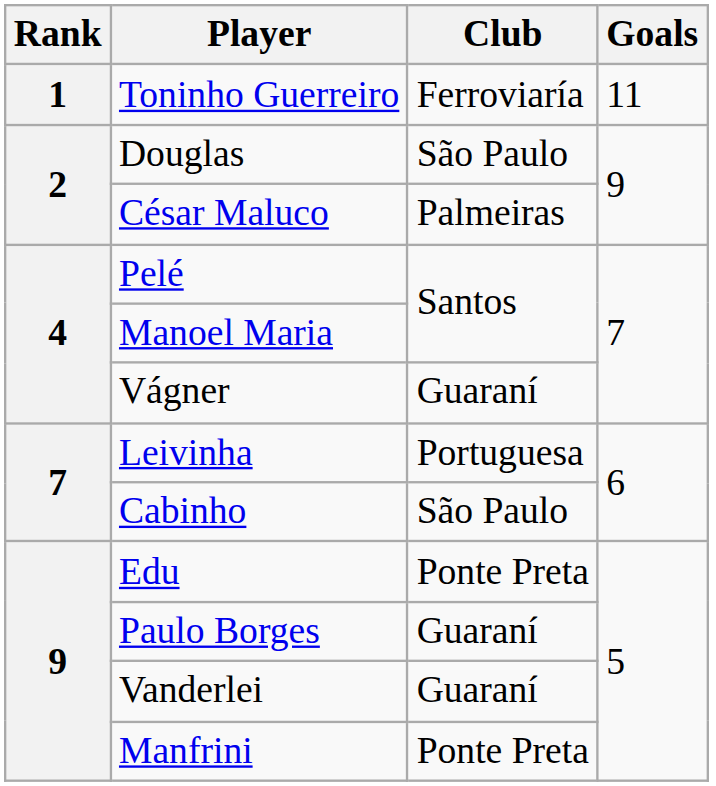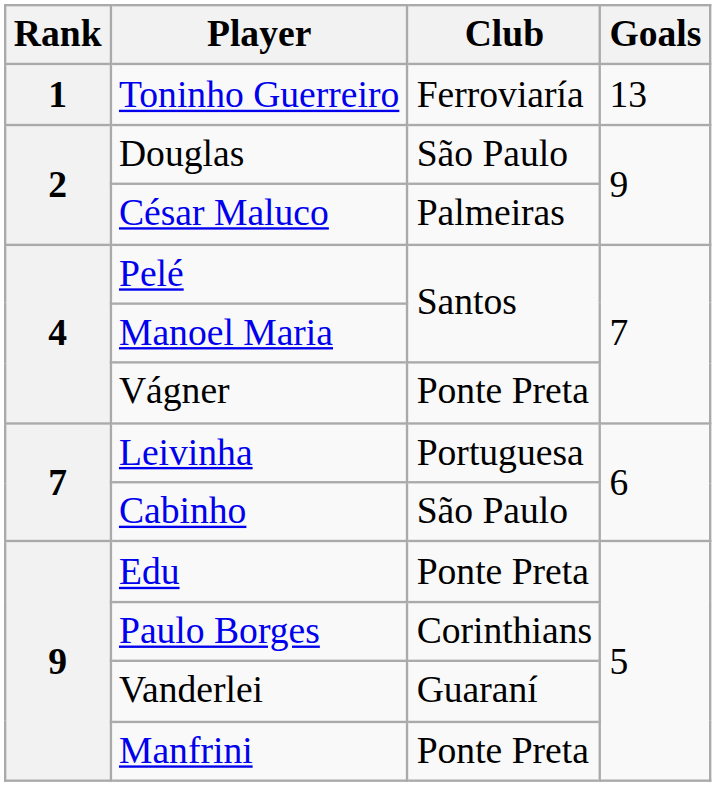Toninho Guerreiro | Goals: 11 -> 13
Vágner | Club: Guaraní -> Ponte Preta
Paulo Borges | Club: Guaraní -> Corinthians
